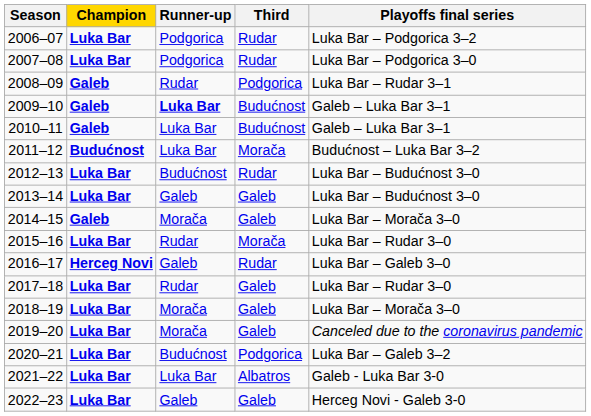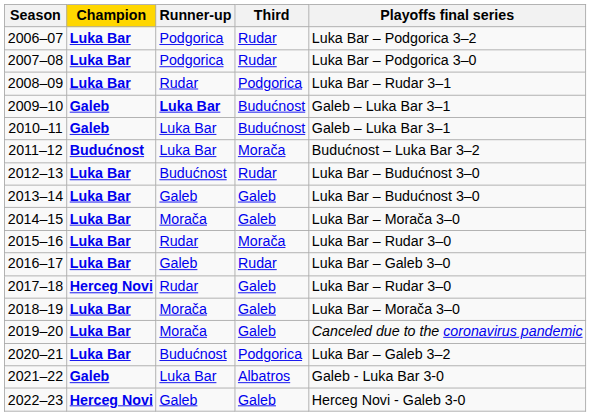2008–09 | Champion: Galeb -> Luka Bar
2014–15 | Champion: Galeb -> Luka Bar
2016–17 | Champion: Herceg Novi -> Luka Bar
2017–18 | Champion: Luka Bar -> Herceg Novi
2021–22 | Champion: Luka Bar -> Galeb
2022–23 | Champion: Luka Bar -> Herceg Novi
